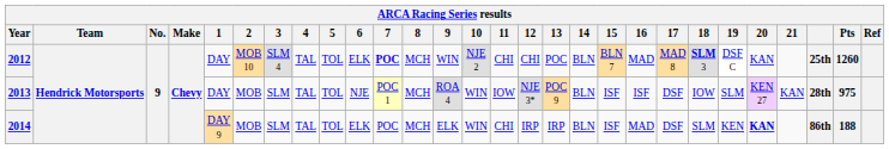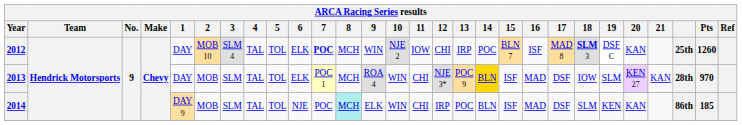2012 | 11: CHI -> IOW
2012 | 13: POC -> IRP
2012 | 14: BLN -> POC
2012 | 16: MAD -> ISF
2013 | 6: NJE -> ELK
2013 | 11: IOW -> CHI
2013 | 14: no background -> gold background
2013 | 16: ISF -> MAD
2013 | Pts: 975 -> 970
2014 | 6: ELK -> NJE
2014 | 8: no background -> paleturquoise background
2014 | 13: IRP -> POC
2014 | 20: bold -> normal
2014 | Pts: 188 -> 185
